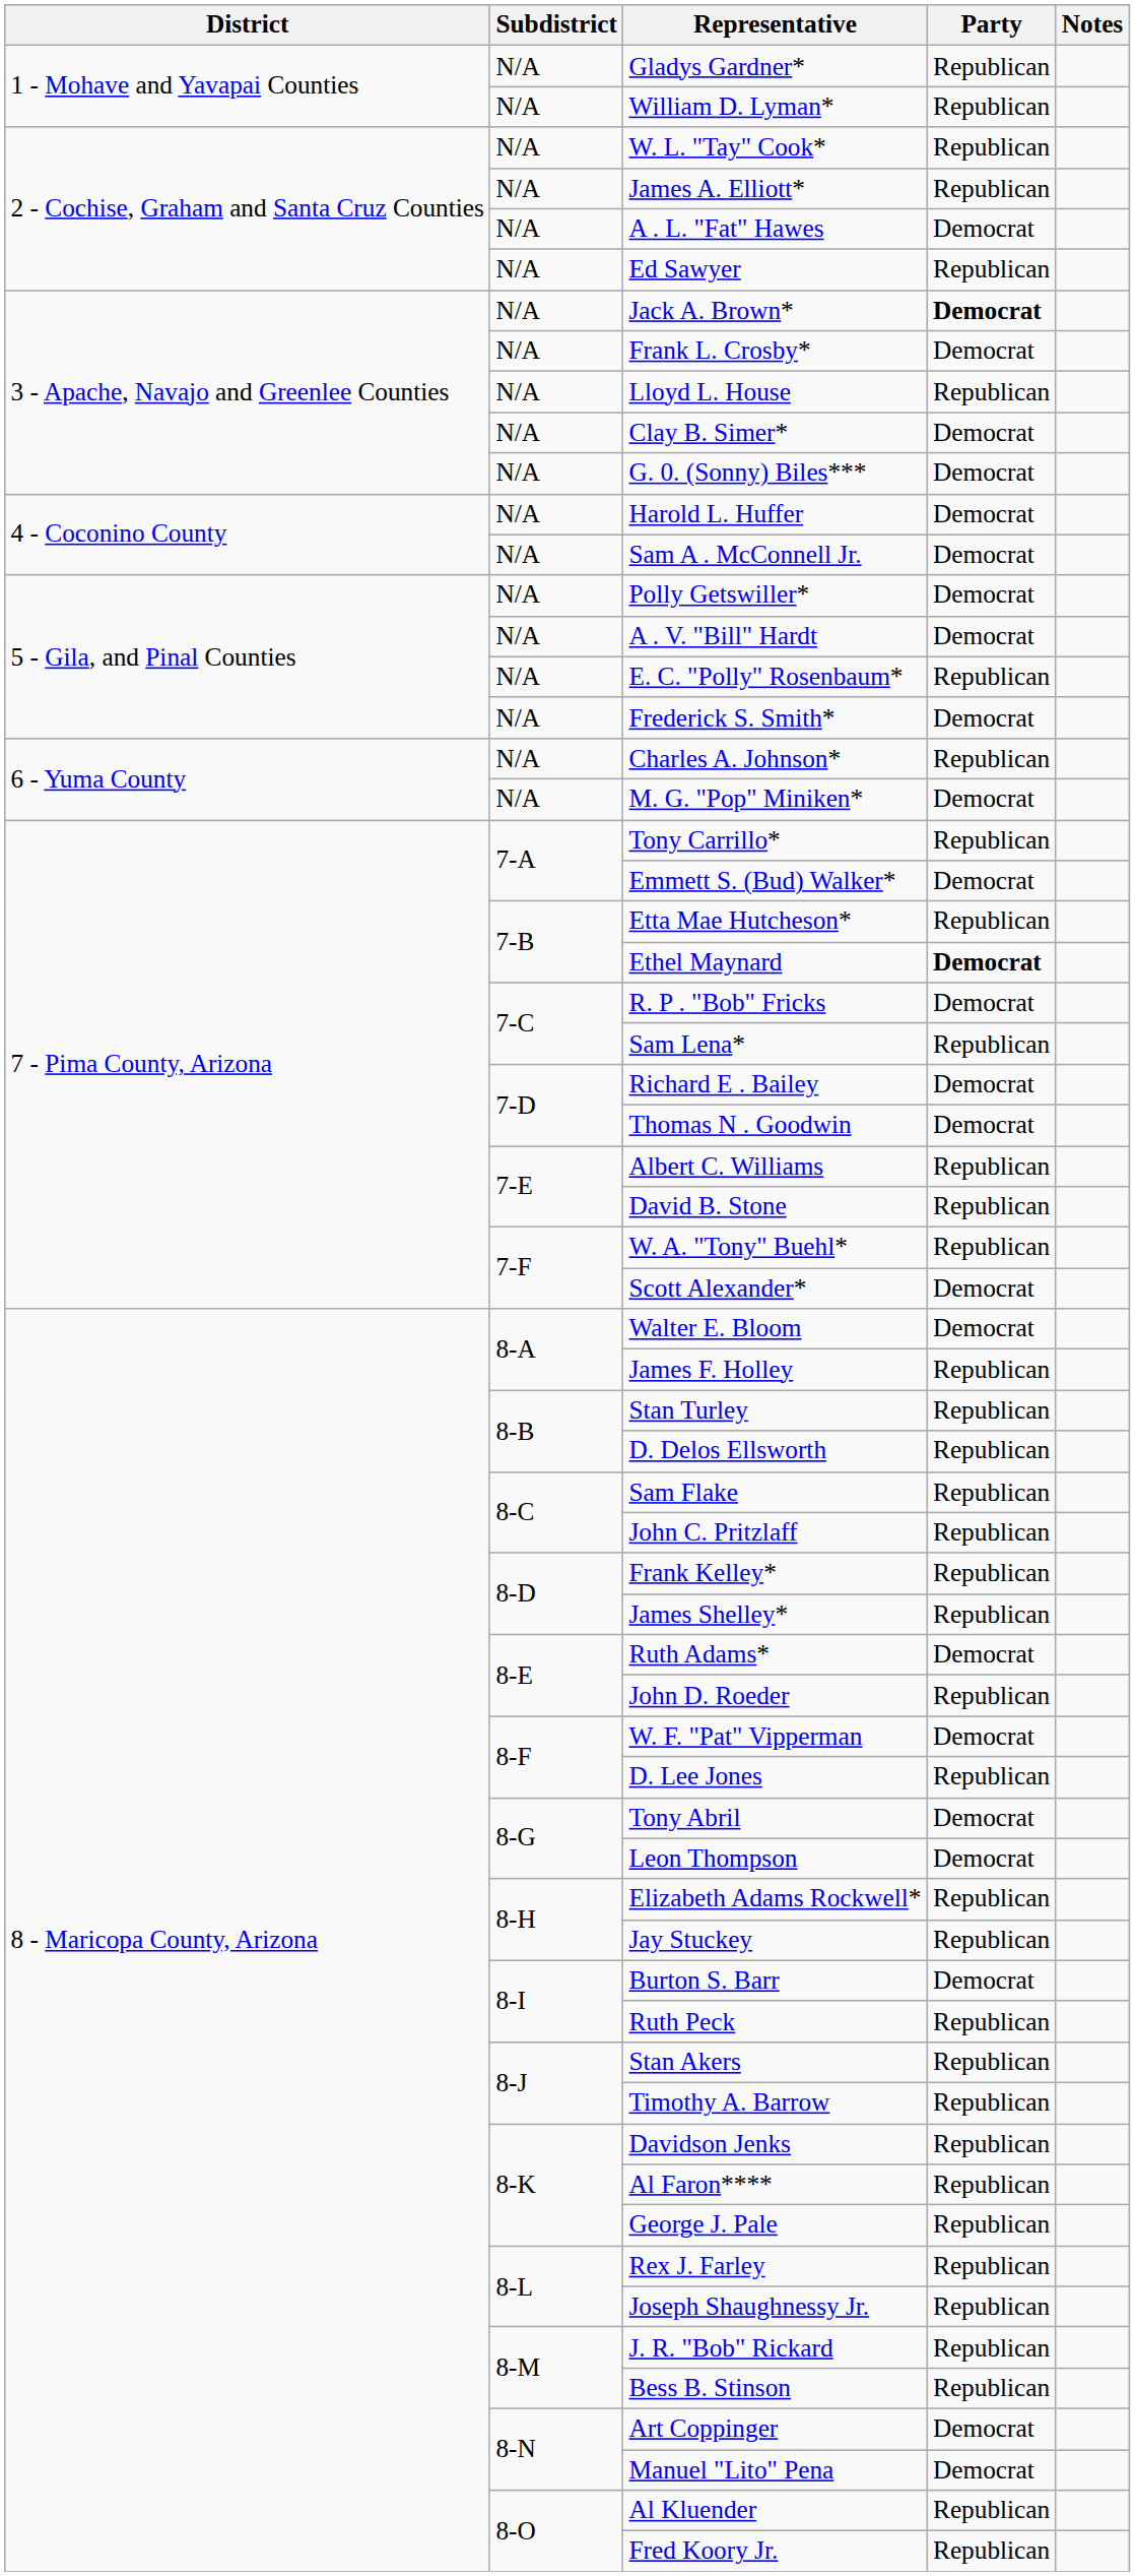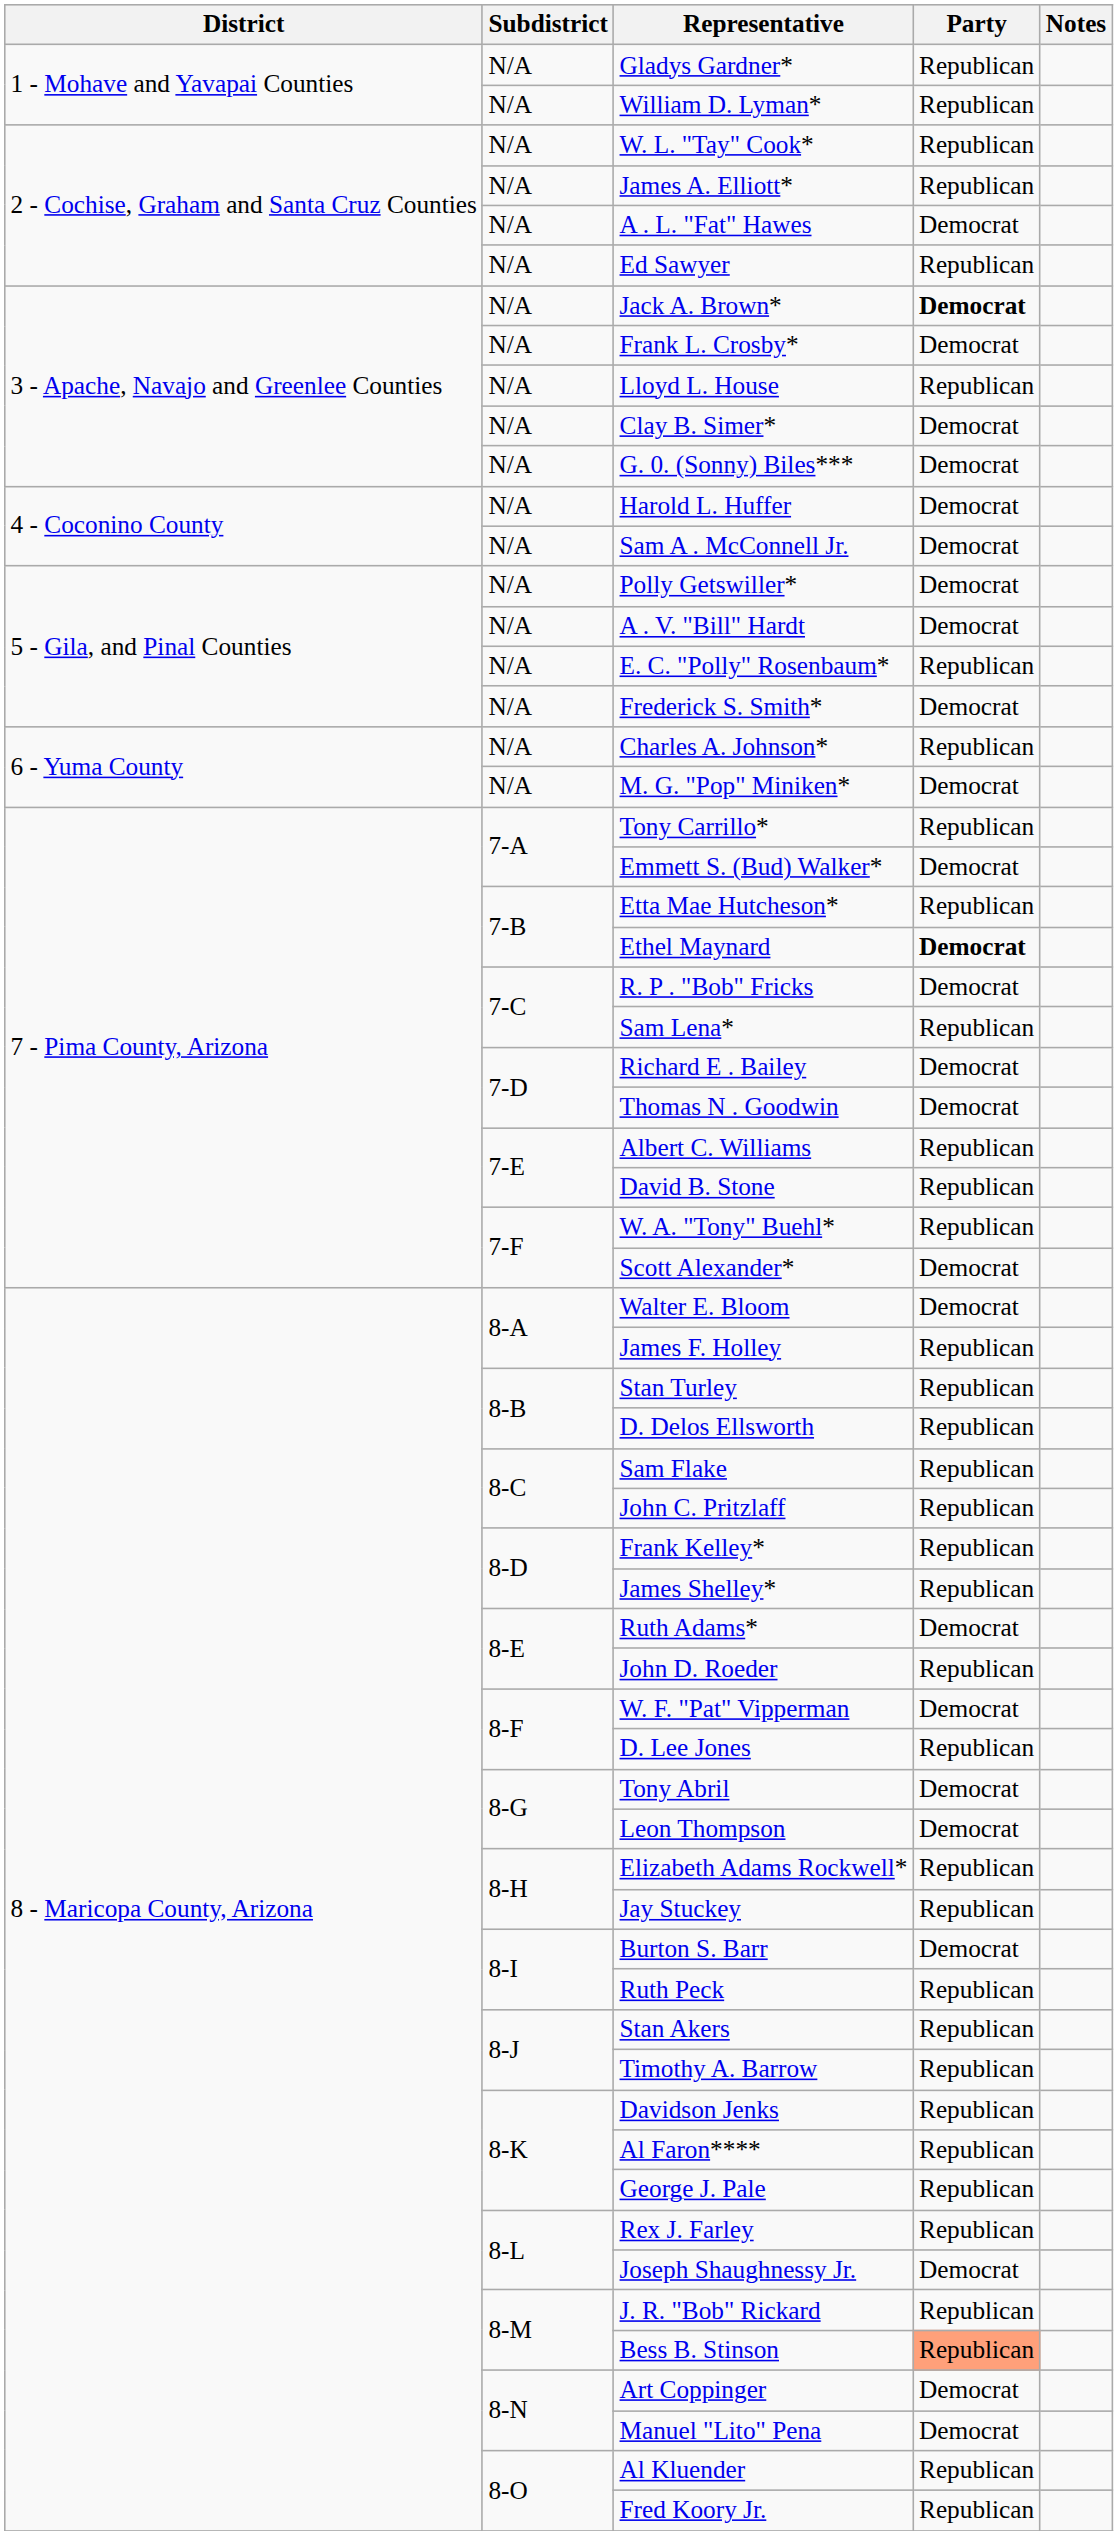Joseph Shaughnessy Jr. | Party: Republican -> Democrat
Bess B. Stinson | Party: no background -> lightsalmon background
